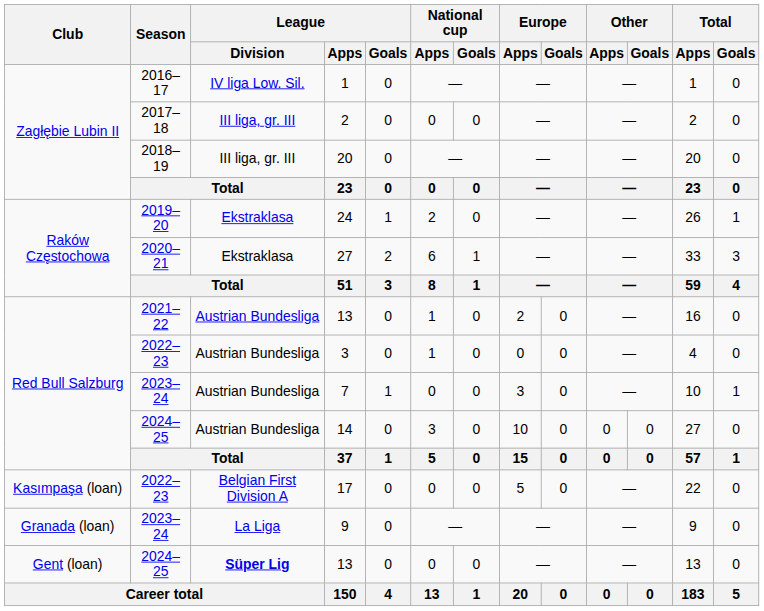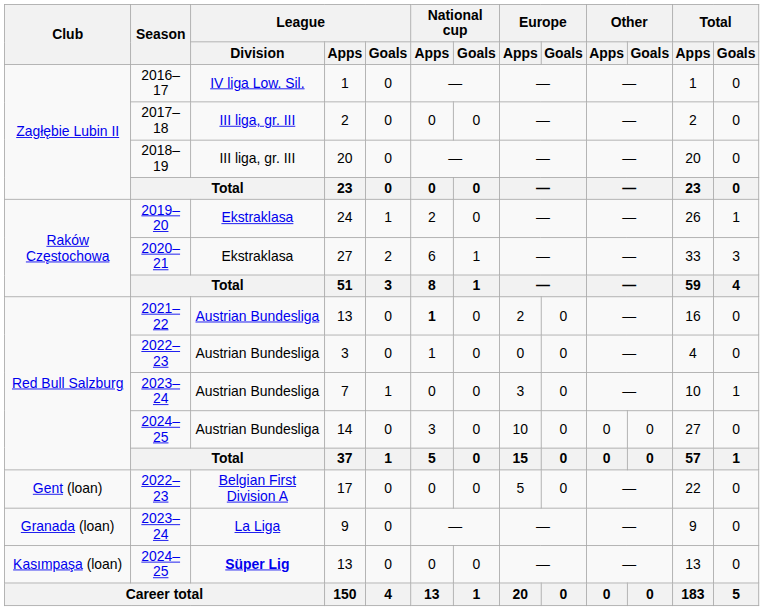2021–22 / 13 | National cup / Apps: normal -> bold
17 | Club: Kasımpaşa (loan) -> Gent (loan)
2024–25 / 13 | Club: Gent (loan) -> Kasımpaşa (loan)
